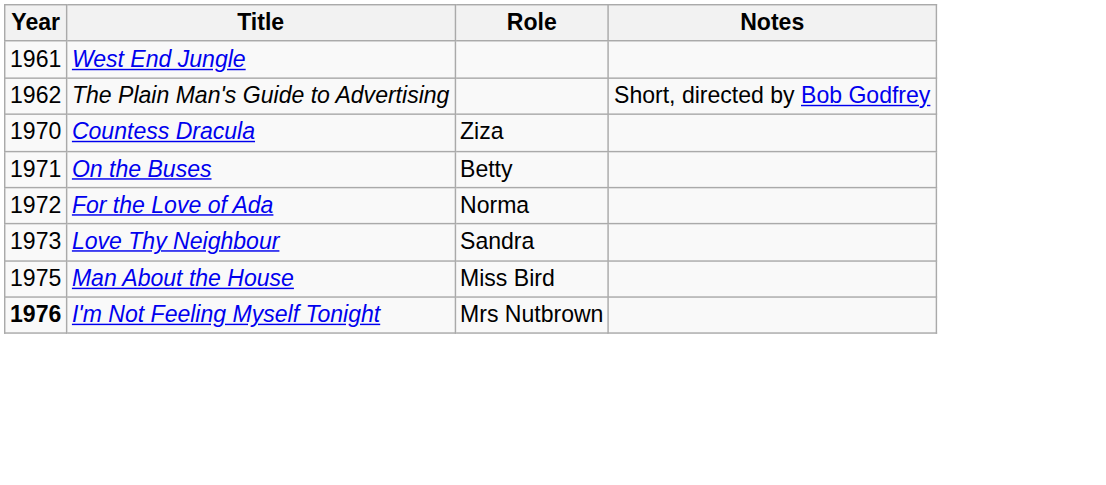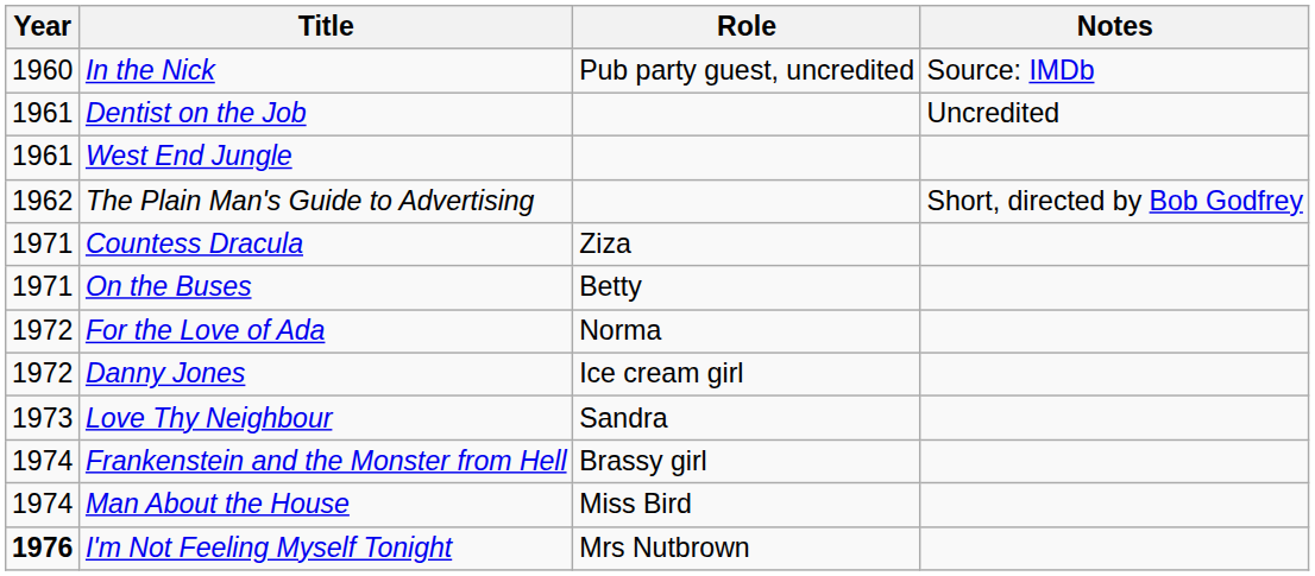+ row: 1960 | In the Nick | Pub party guest, uncredited | Source: IMDb
+ row: 1961 | Dentist on the Job | Uncredited
Countess Dracula | Year: 1970 -> 1971
+ row: 1972 | Danny Jones | Ice cream girl
+ row: 1974 | Frankenstein and the Monster from Hell | Brassy girl
Man About the House | Year: 1975 -> 1974
